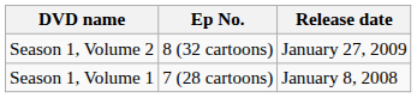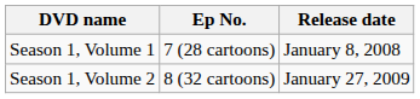rows swapped: Season 1, Volume 1 <-> Season 1, Volume 2
